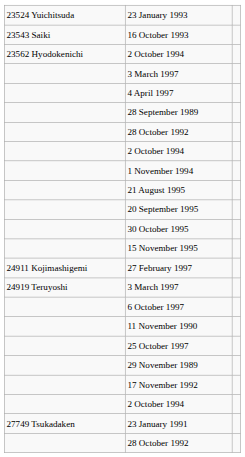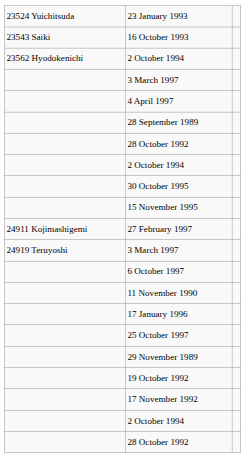- row: 1 November 1994
- row: 21 August 1995
- row: 20 September 1995
+ row: 17 January 1996
+ row: 19 October 1992
- row: 27749 Tsukadaken | 23 January 1991
